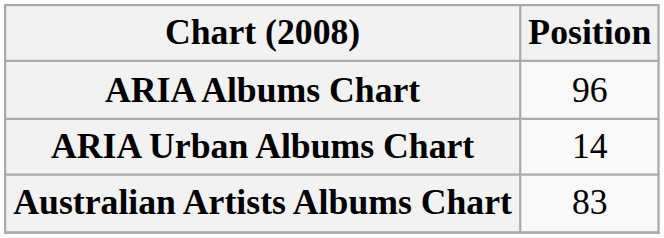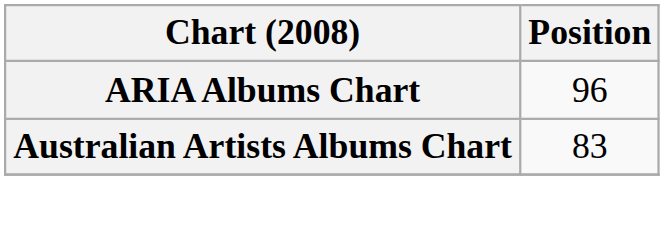- row: ARIA Urban Albums Chart | 14
